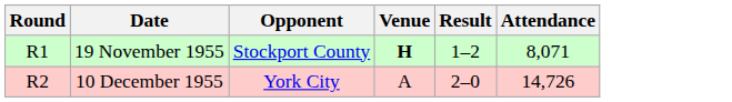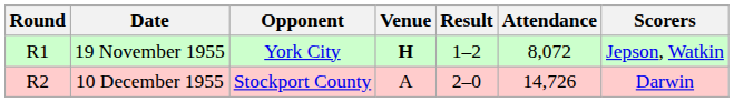+ column: Scorers | Jepson, Watkin | Darwin
19 November 1955 | Opponent: Stockport County -> York City
19 November 1955 | Attendance: 8,071 -> 8,072
10 December 1955 | Opponent: York City -> Stockport County
